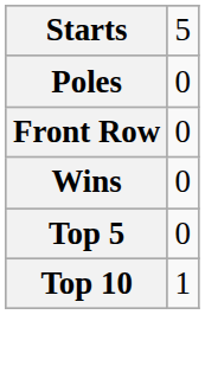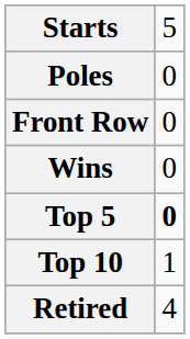Top 5 | column 2: normal -> bold
+ row: Retired | 4
